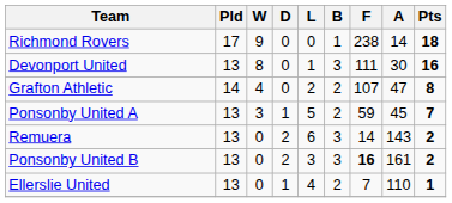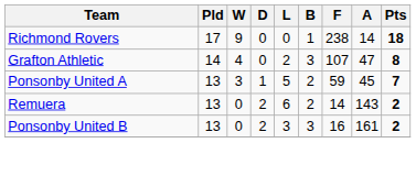- row: Devonport United | 13 | 8 | 0 | 1 | 3 | 111 | 30 | 16
Grafton Athletic | B: 2 -> 3
Remuera | B: 3 -> 2
Ponsonby United B | F: bold -> normal
- row: Ellerslie United | 13 | 0 | 1 | 4 | 2 | 7 | 110 | 1
